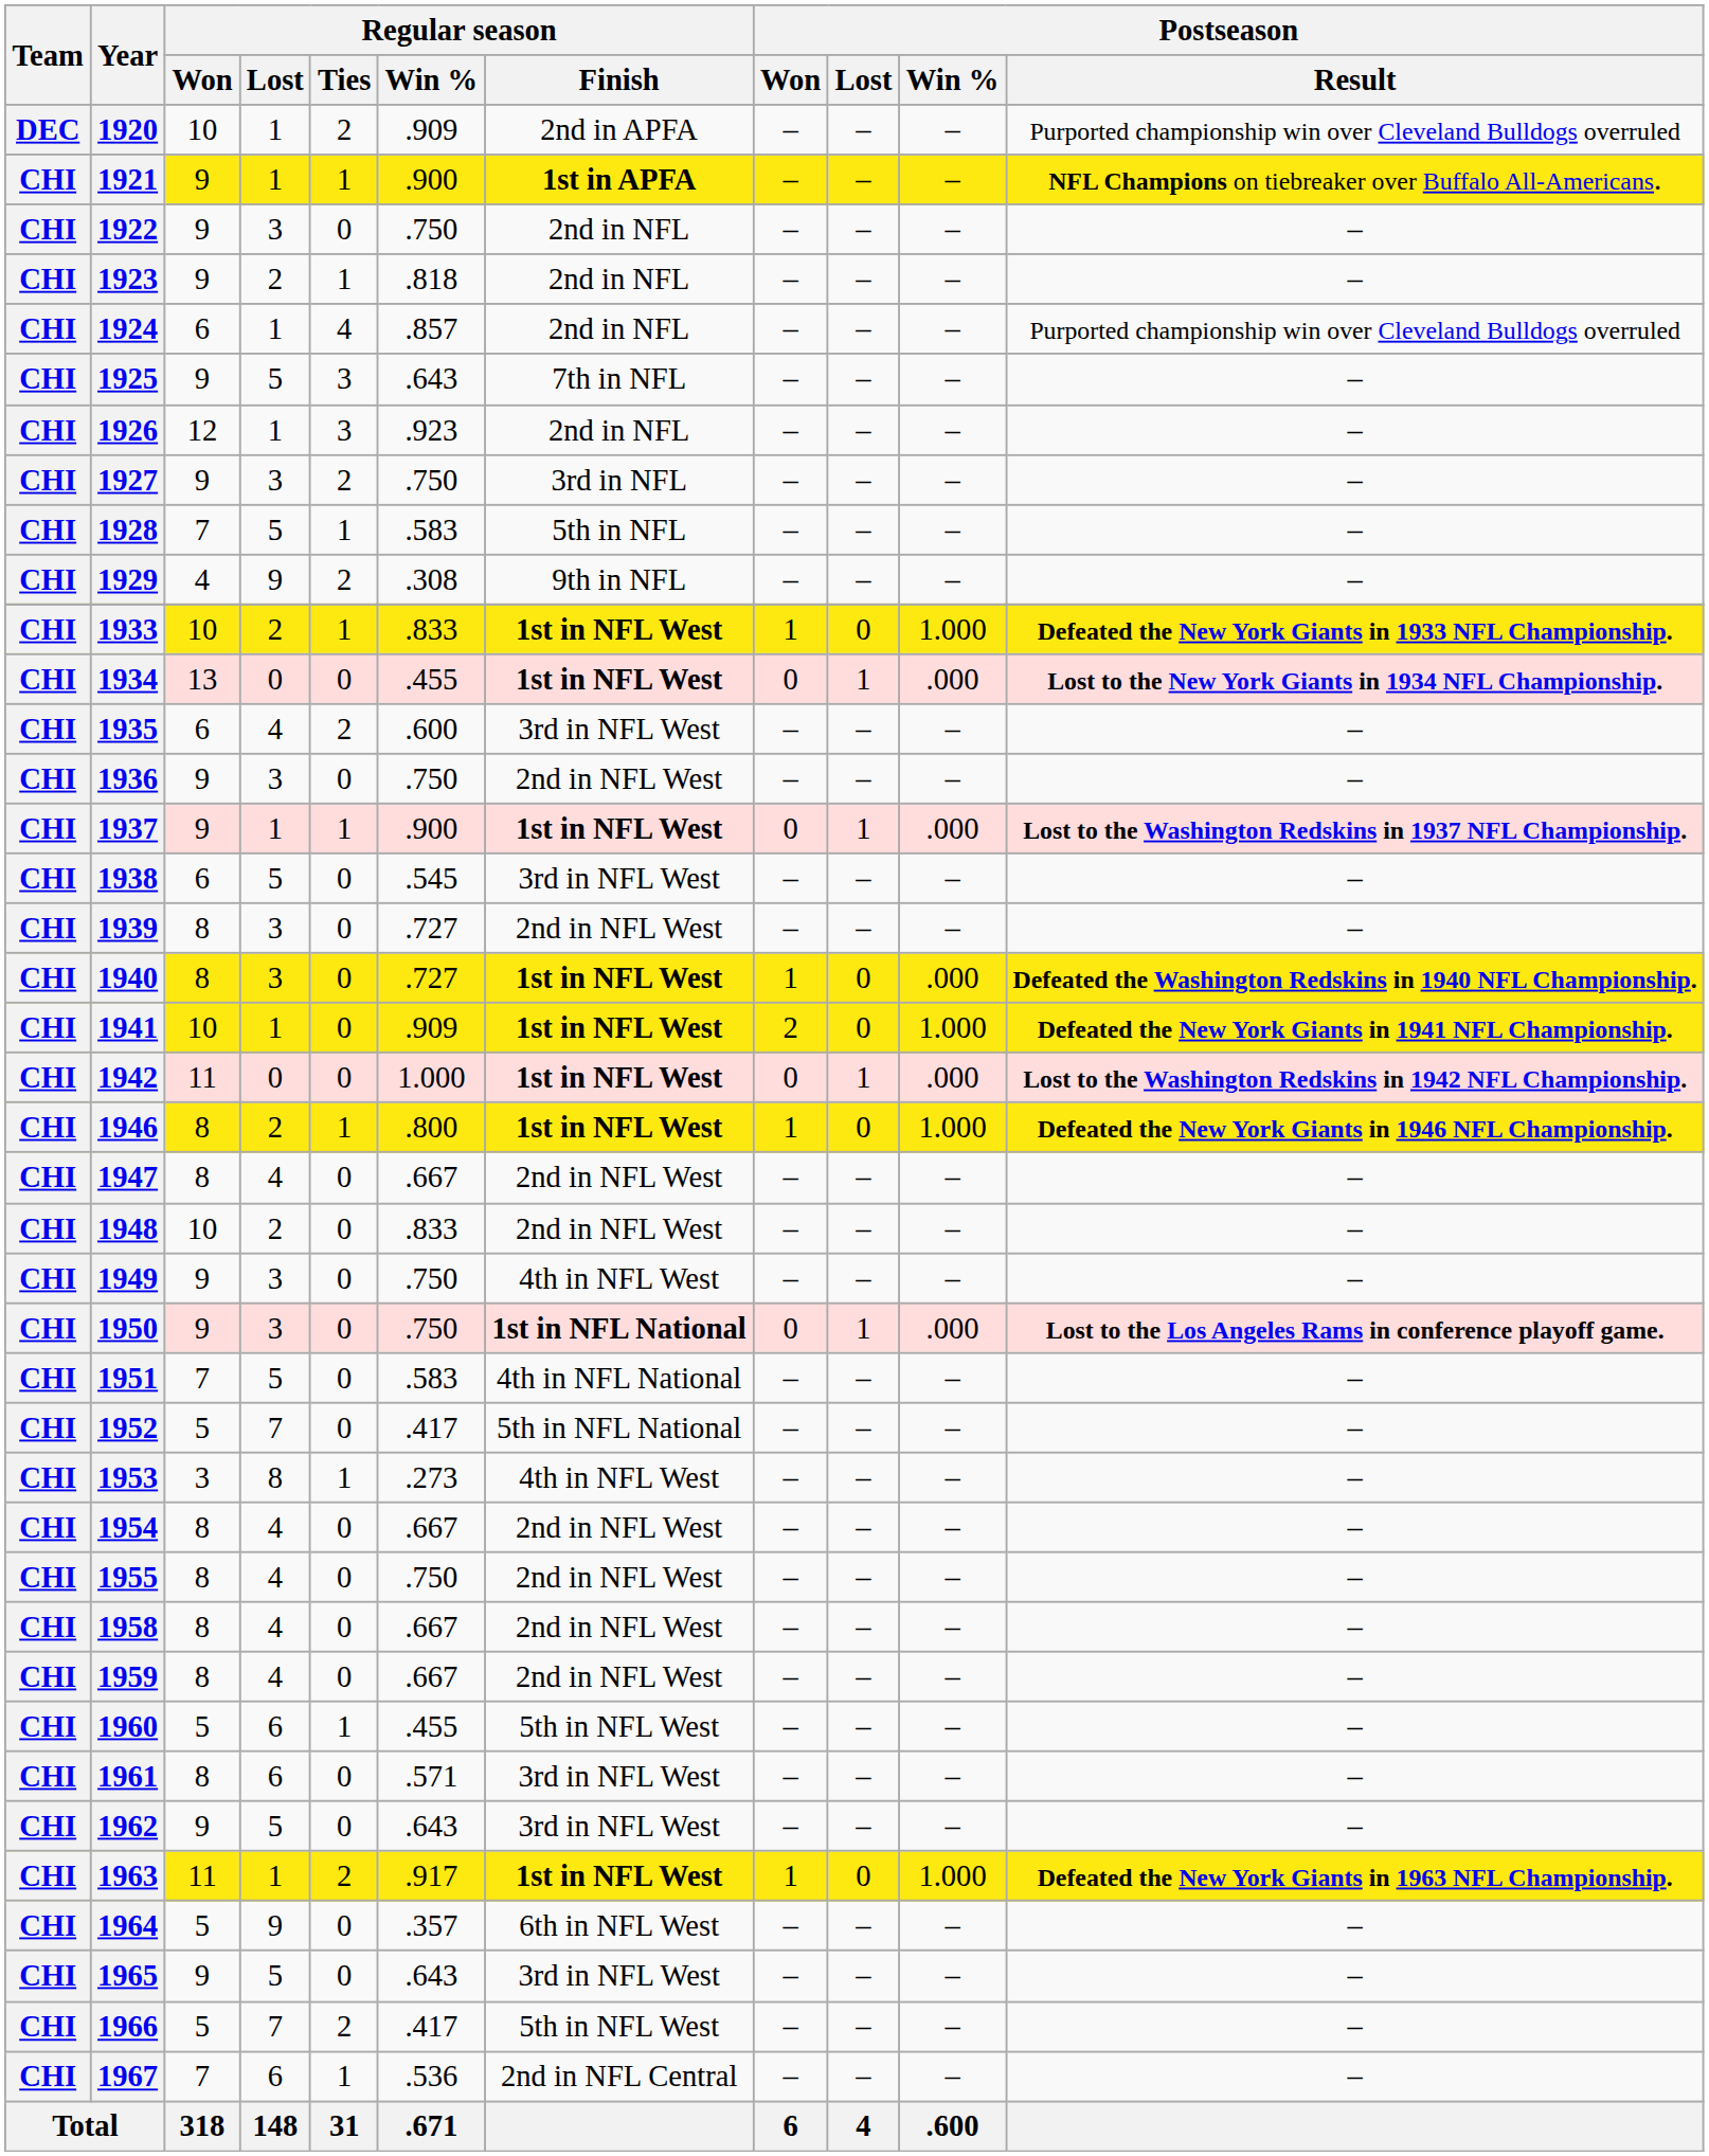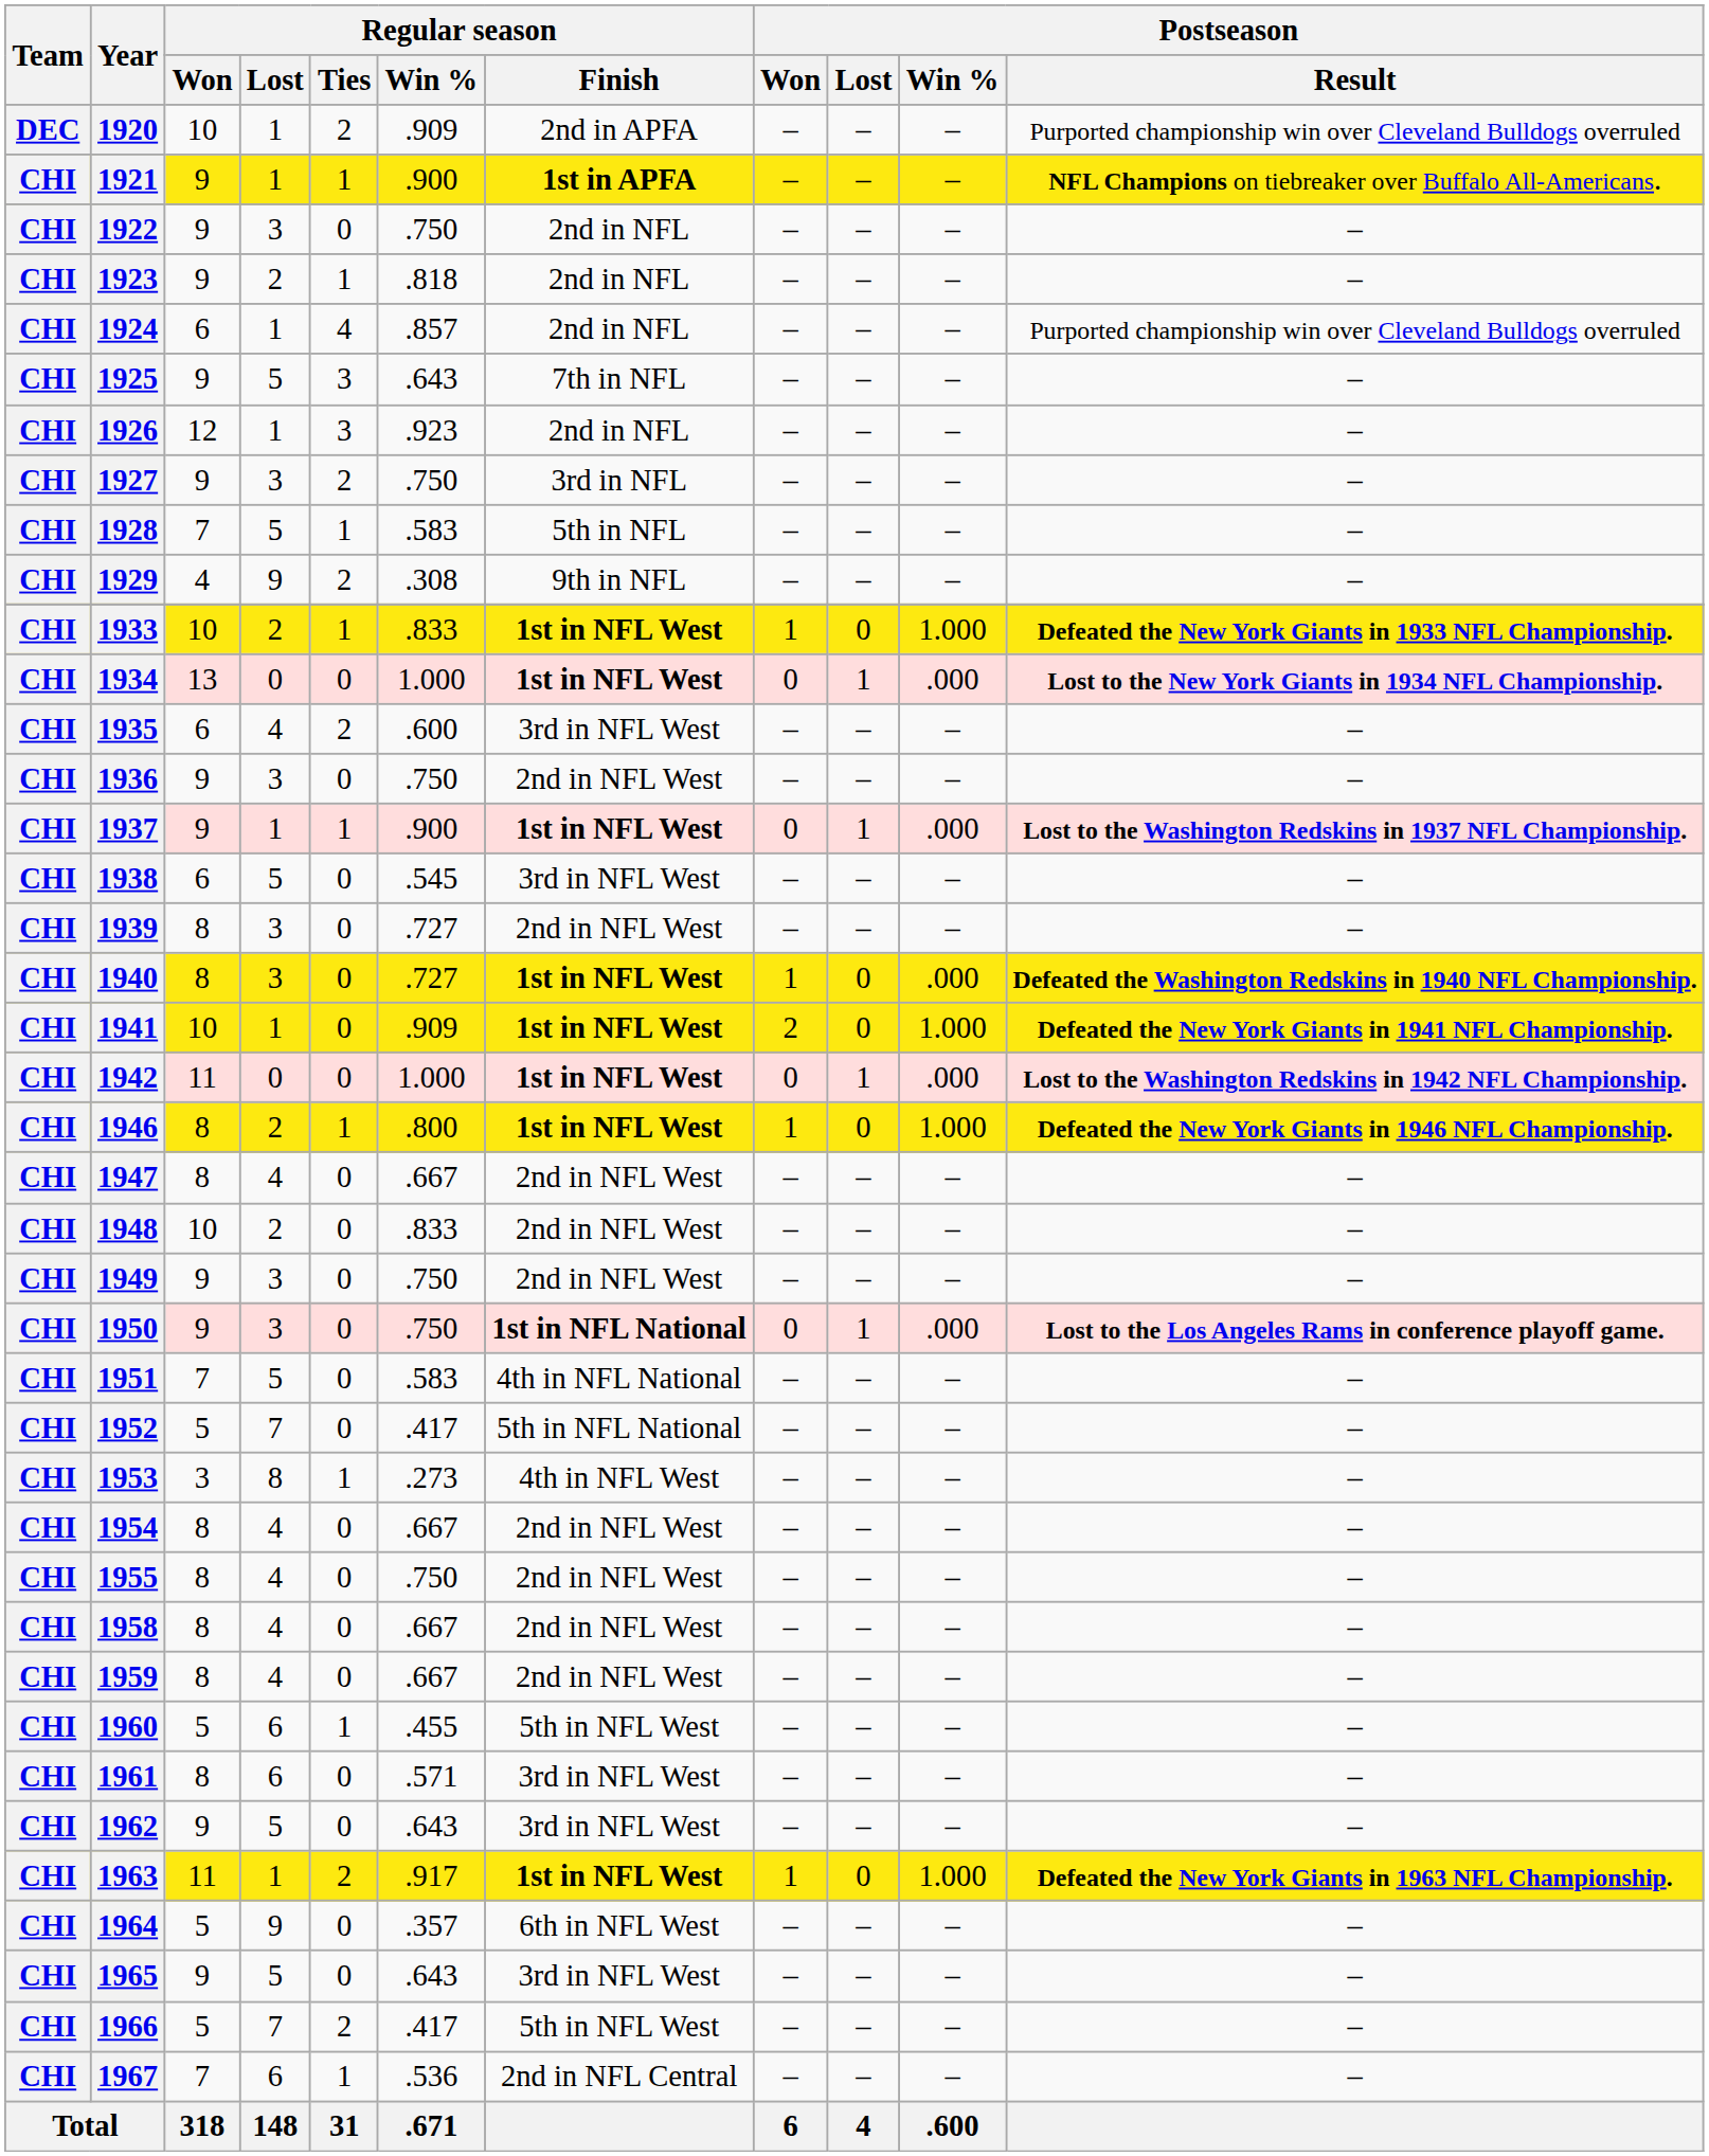1934 | Regular season / Win %: .455 -> 1.000
1949 | Regular season / Finish: 4th in NFL West -> 2nd in NFL West
